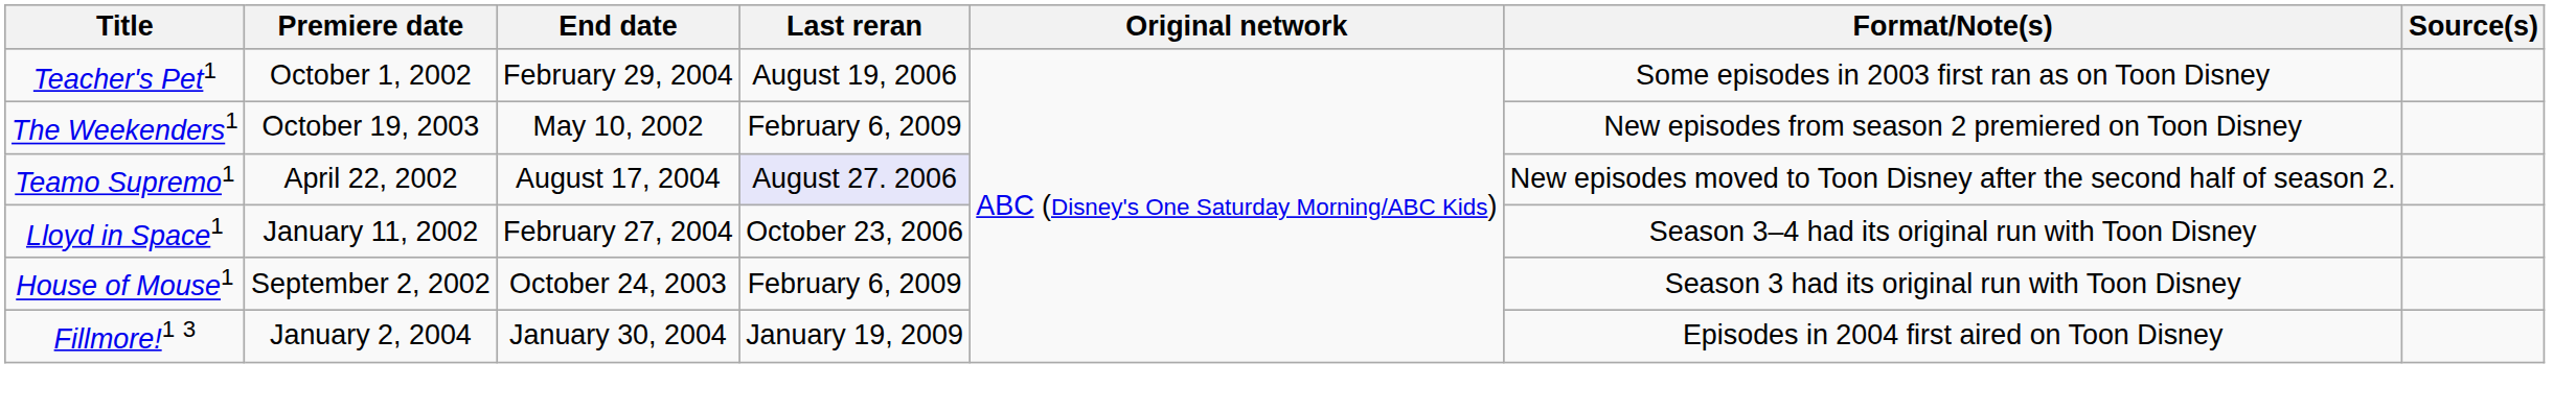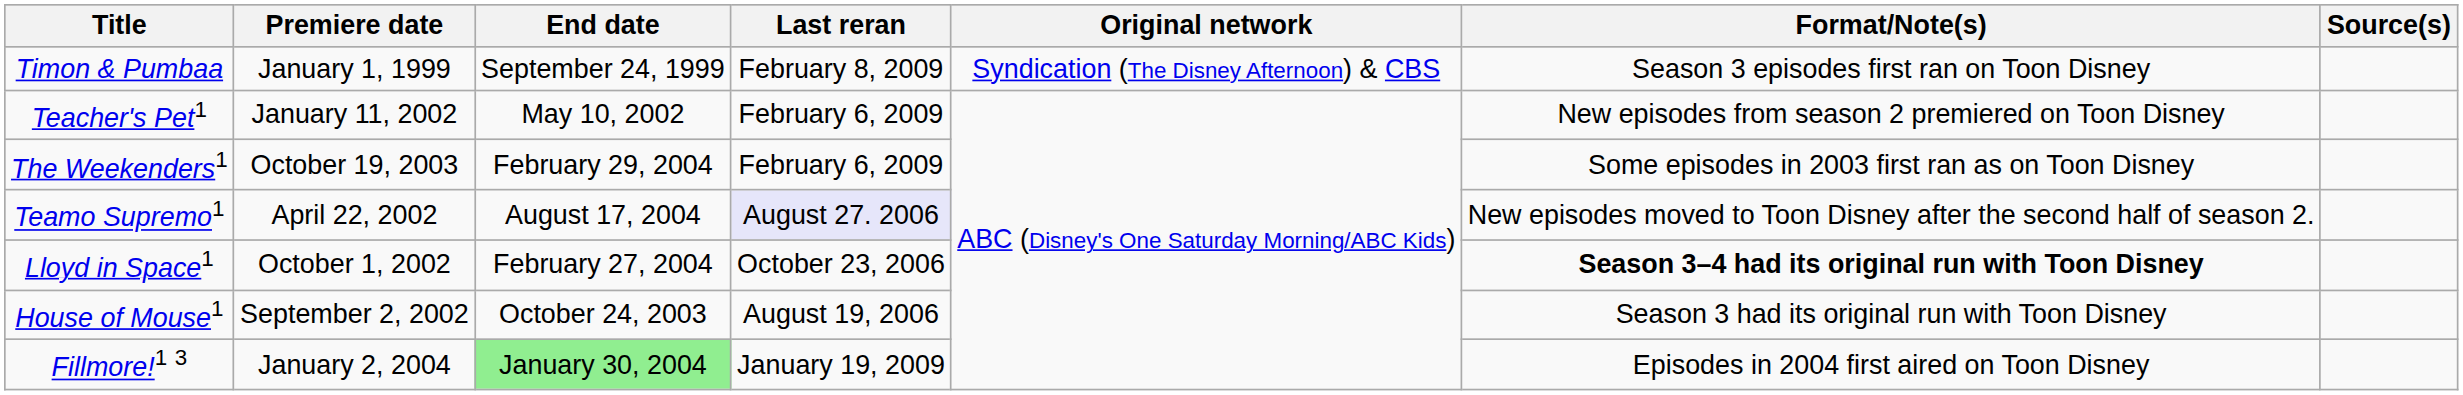+ row: Timon & Pumbaa | January 1, 1999 | September 24, 1999 | February 8, 2009 | Syndication (The Disney Afternoon) & CBS | Season 3 episodes first ran on Toon Disney
Teacher's Pet1 | Premiere date: October 1, 2002 -> January 11, 2002
Teacher's Pet1 | End date: February 29, 2004 -> May 10, 2002
Teacher's Pet1 | Last reran: August 19, 2006 -> February 6, 2009
Teacher's Pet1 | Format/Note(s): Some episodes in 2003 first ran as on Toon Disney -> New episodes from season 2 premiered on Toon Disney
The Weekenders1 | End date: May 10, 2002 -> February 29, 2004
The Weekenders1 | Format/Note(s): New episodes from season 2 premiered on Toon Disney -> Some episodes in 2003 first ran as on Toon Disney
Lloyd in Space1 | Premiere date: January 11, 2002 -> October 1, 2002
Lloyd in Space1 | Format/Note(s): normal -> bold
House of Mouse1 | Last reran: February 6, 2009 -> August 19, 2006
Fillmore!1 3 | End date: no background -> lightgreen background
